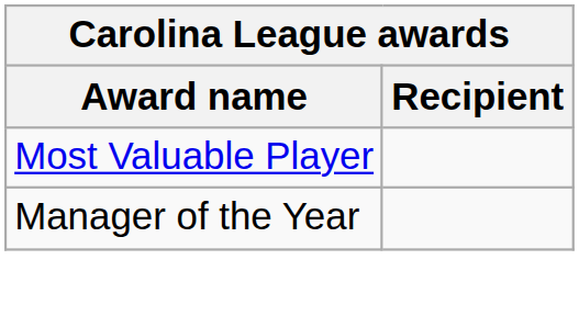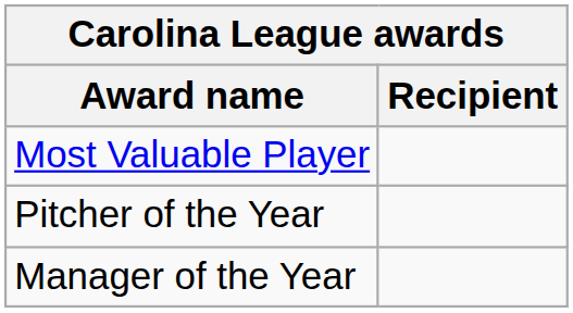+ row: Pitcher of the Year
